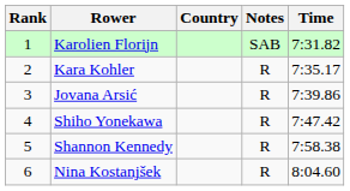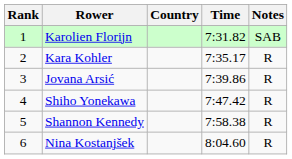columns swapped: Time <-> Notes
